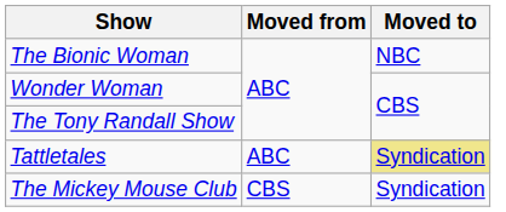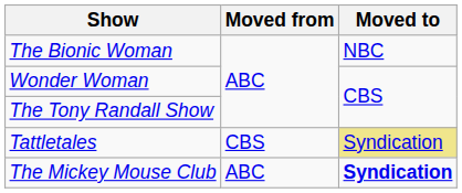Tattletales | Moved from: ABC -> CBS
The Mickey Mouse Club | Moved from: CBS -> ABC
The Mickey Mouse Club | Moved to: normal -> bold
